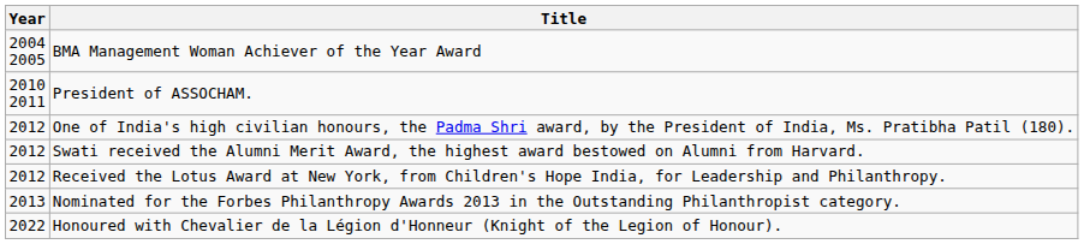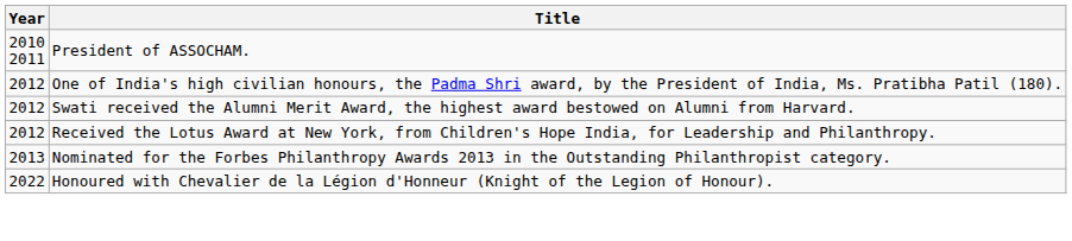- row: 2004 2005 | BMA Management Woman Achiever of the Year Award
